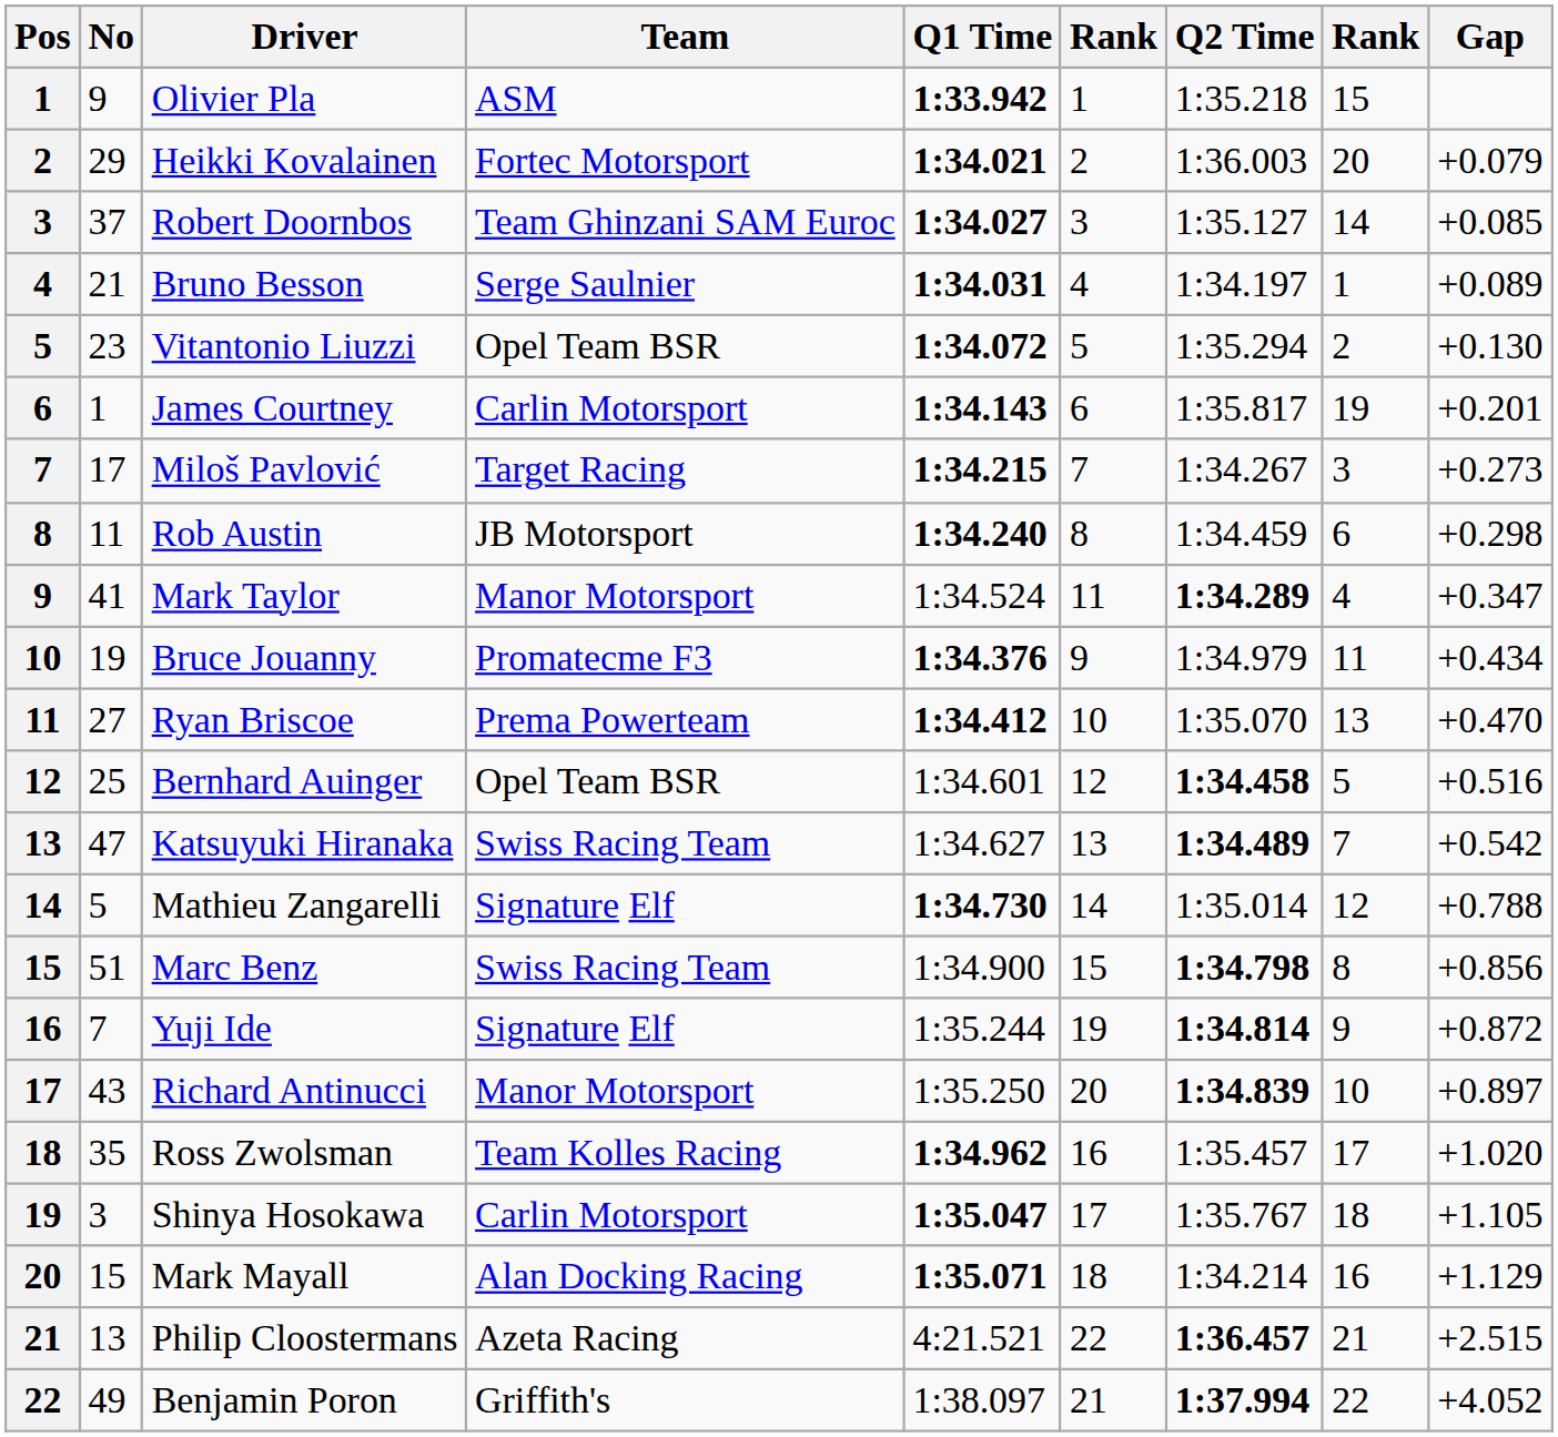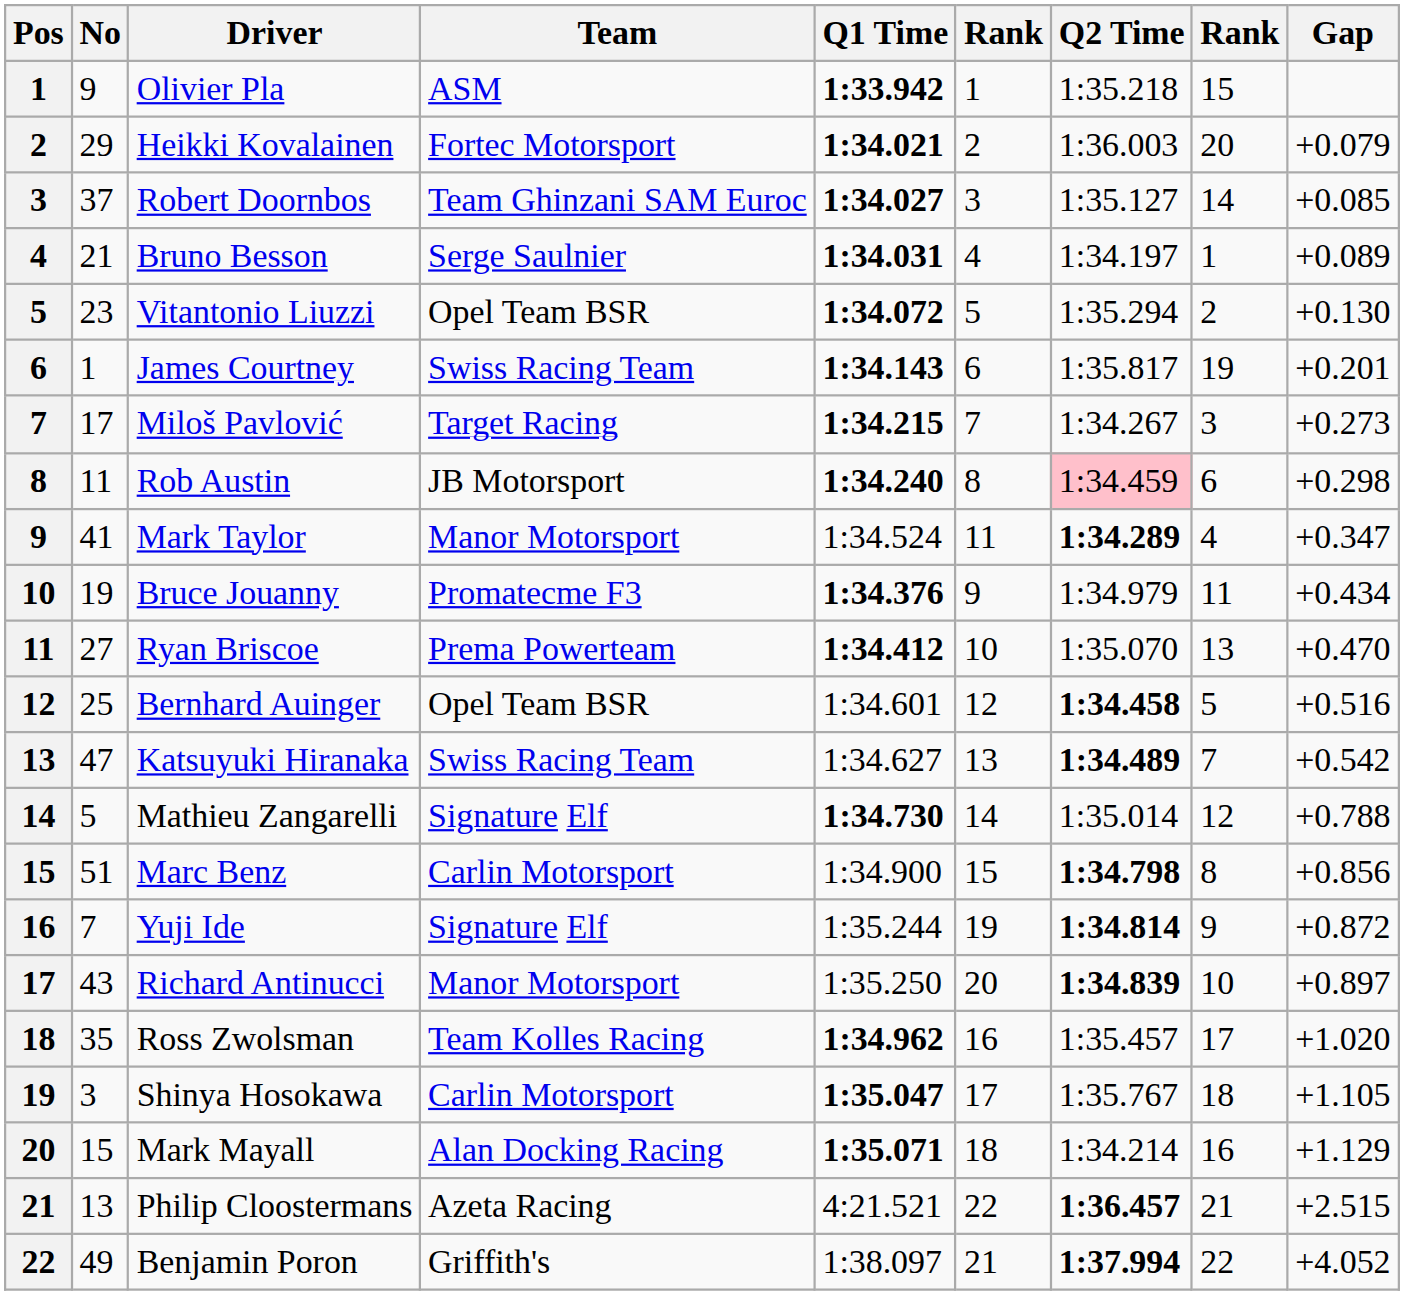James Courtney | Team: Carlin Motorsport -> Swiss Racing Team
Rob Austin | Q2 Time: no background -> pink background
Marc Benz | Team: Swiss Racing Team -> Carlin Motorsport
